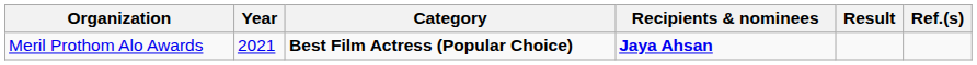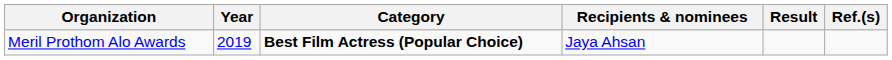Meril Prothom Alo Awards | Year: 2021 -> 2019
Meril Prothom Alo Awards | Recipients & nominees: bold -> normal
